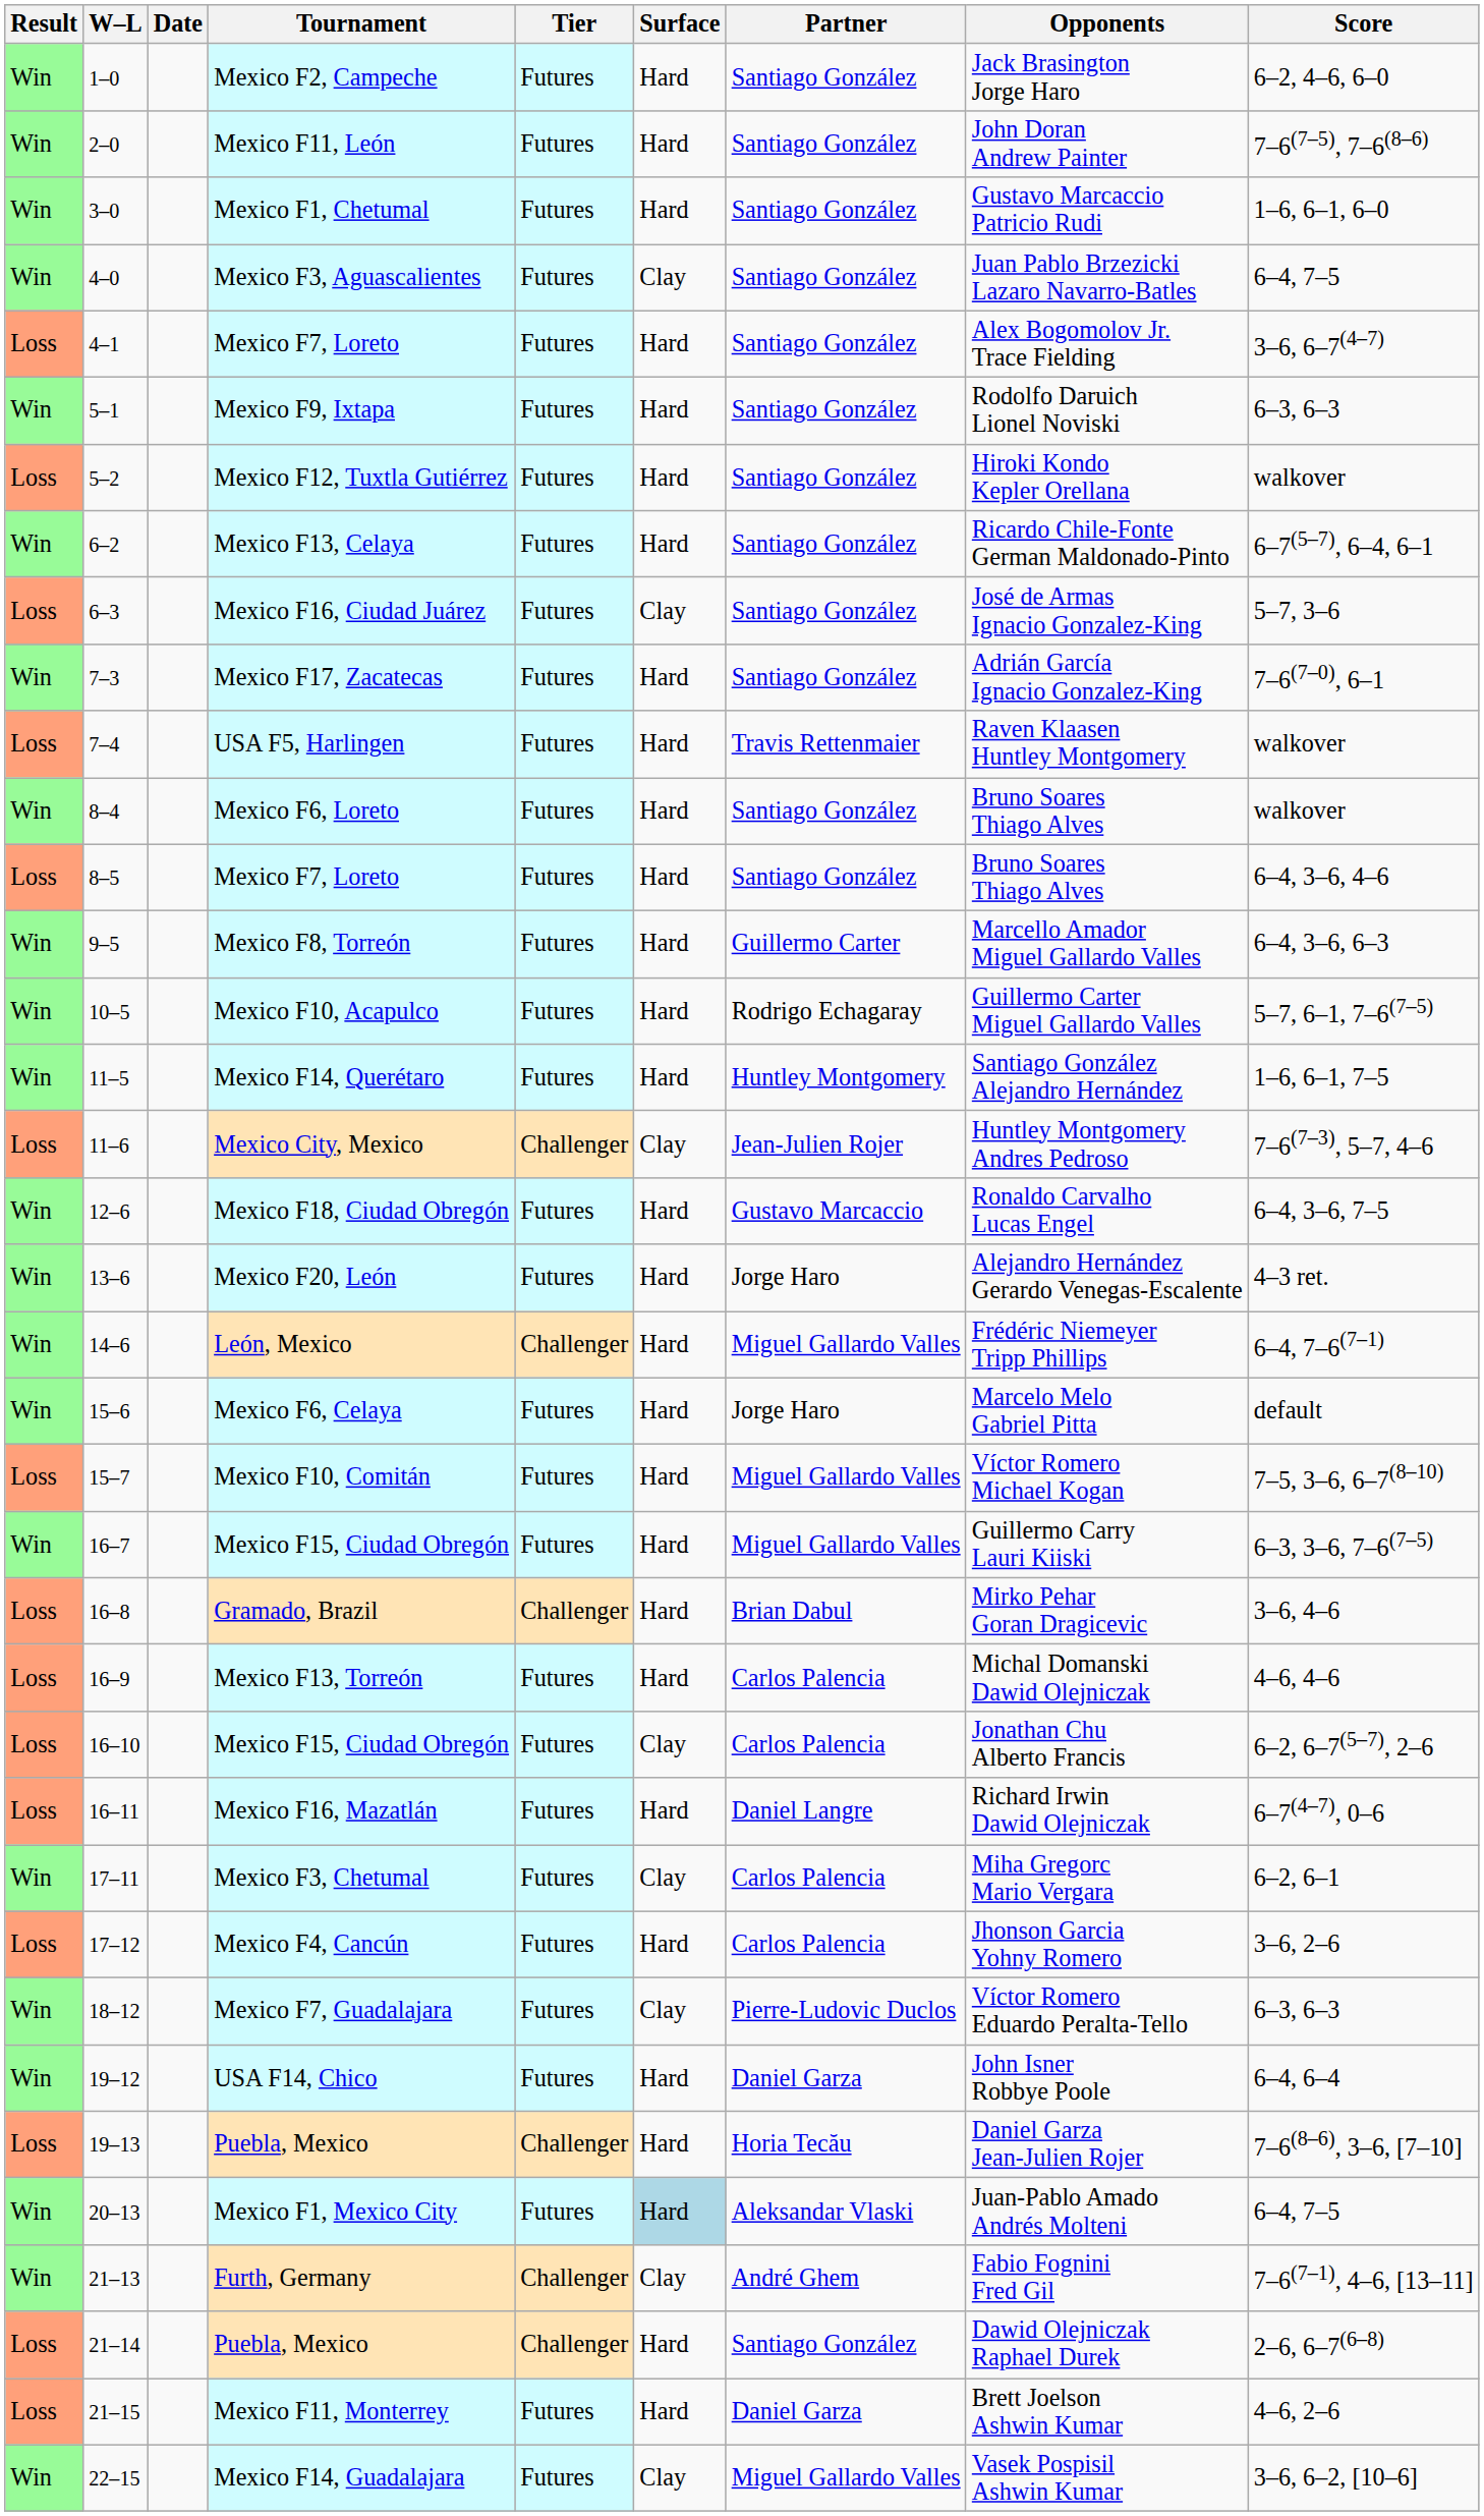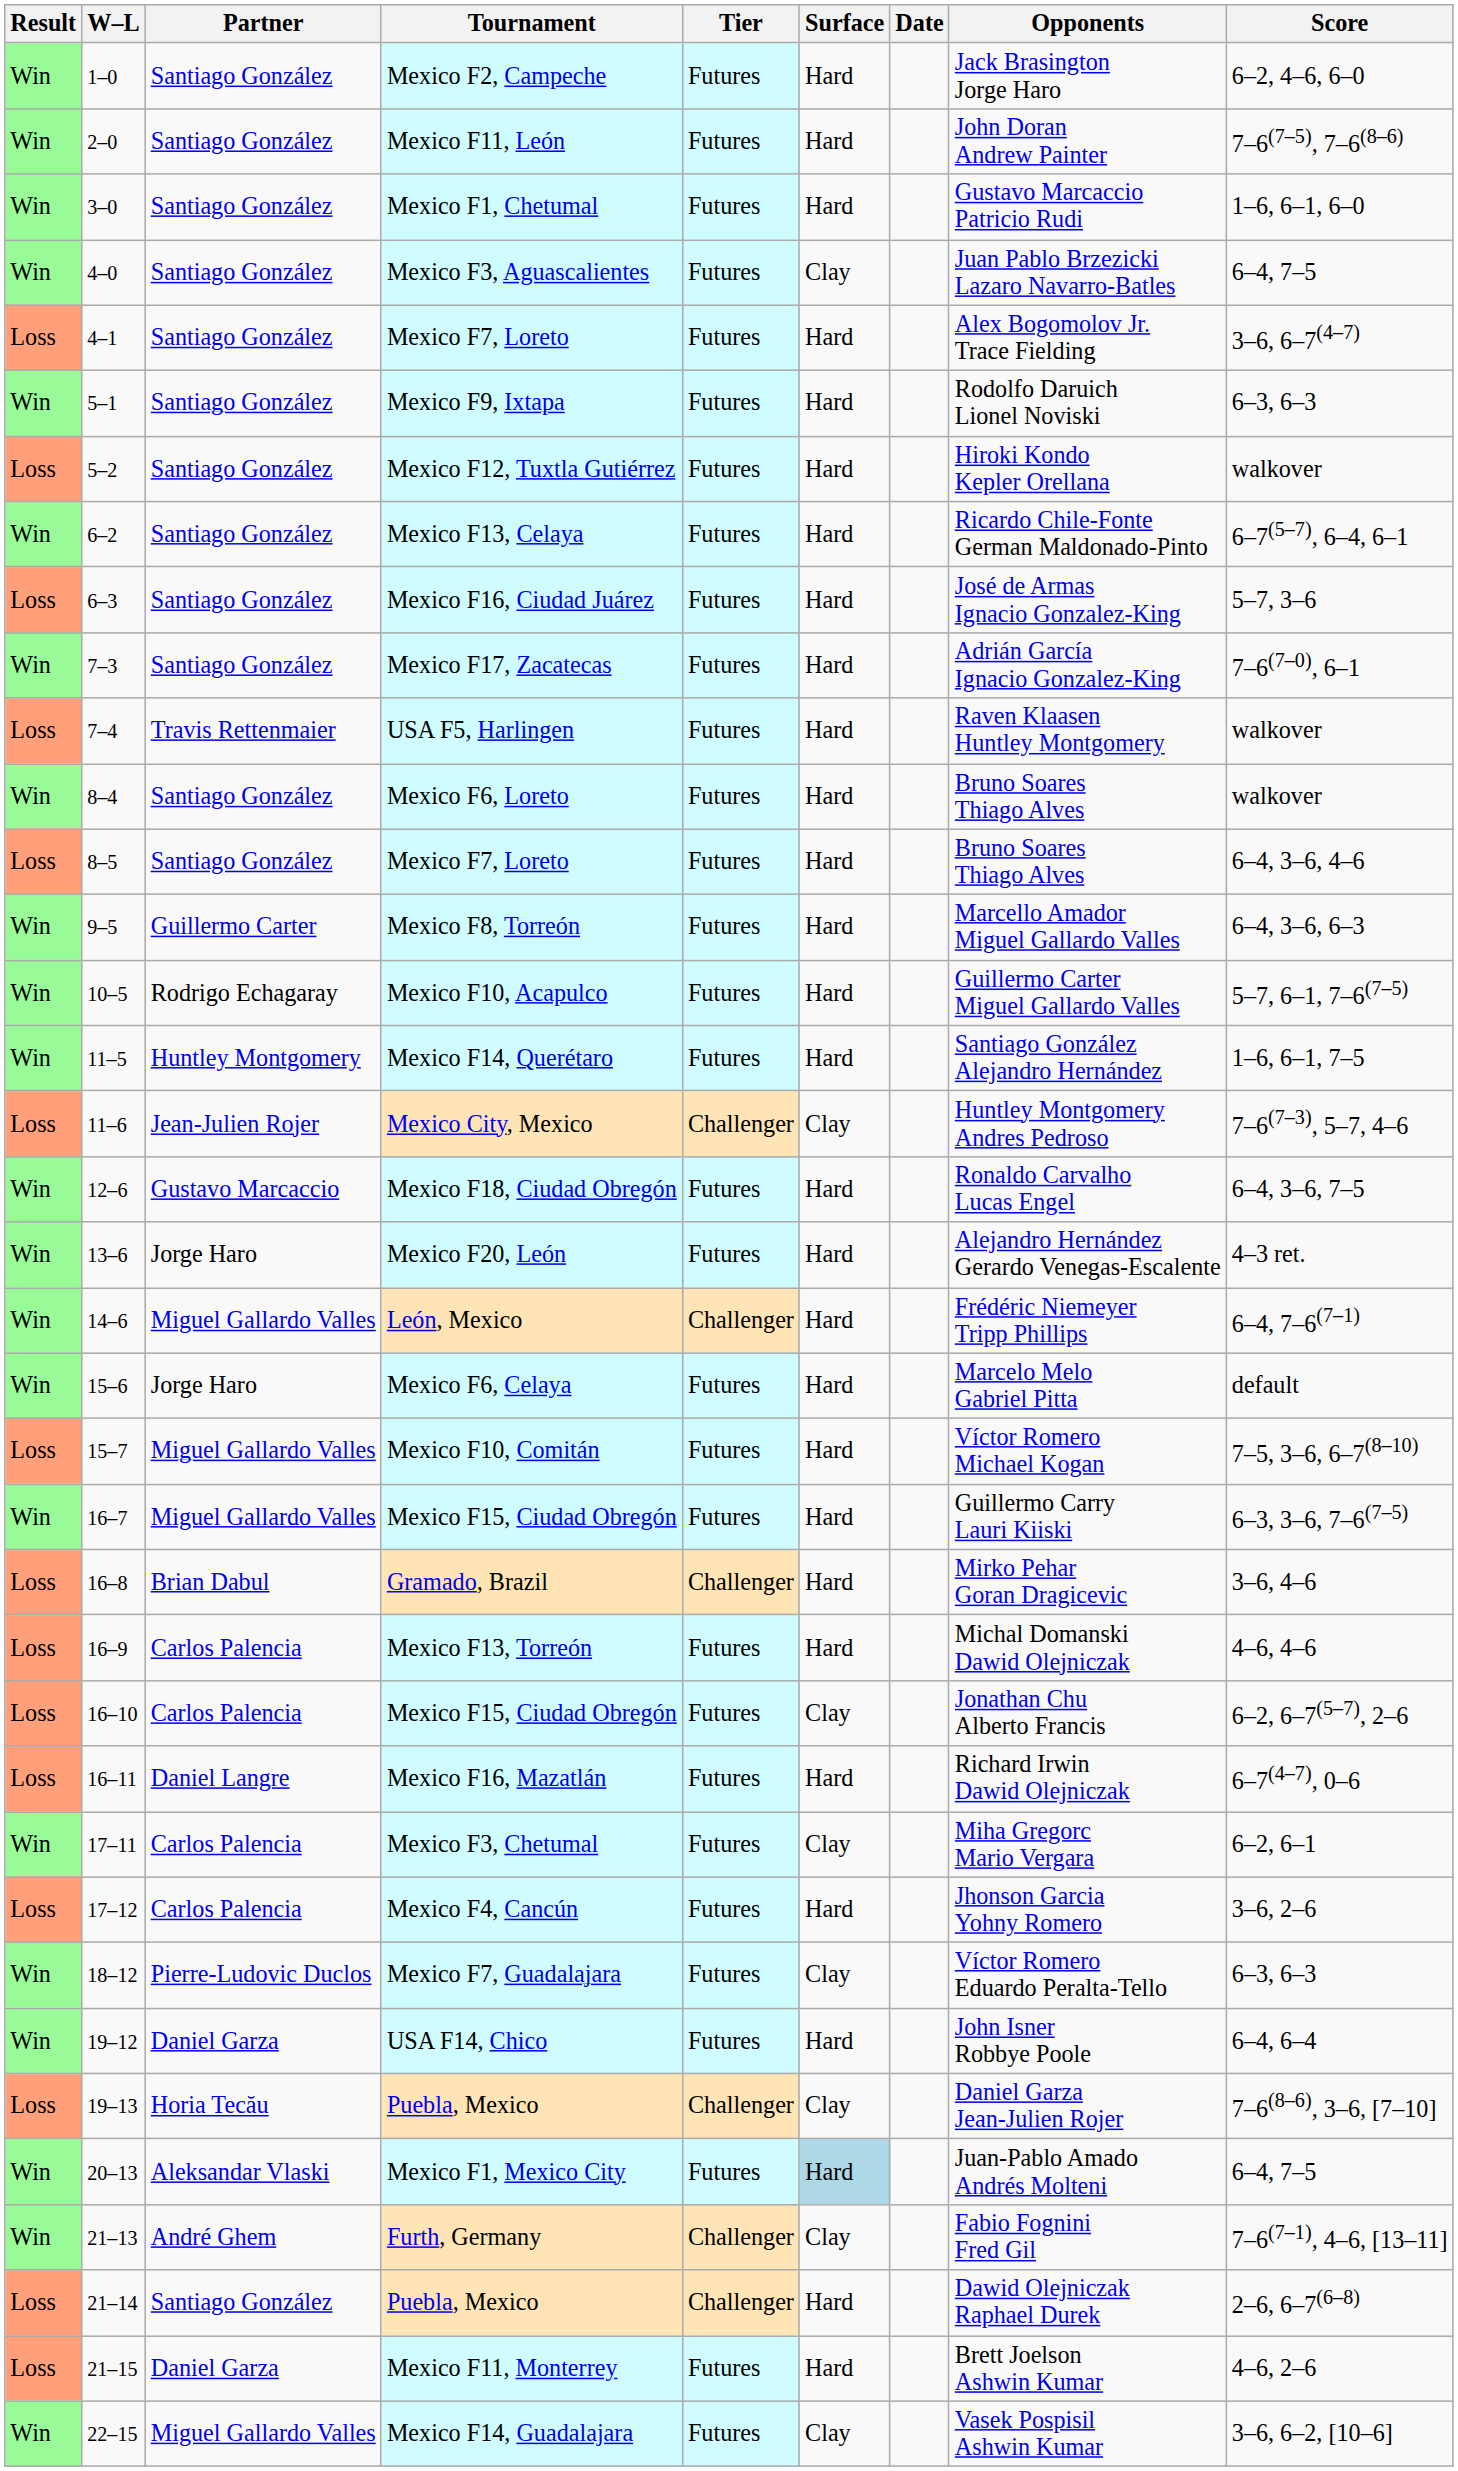columns swapped: Date <-> Partner
Mexico F16, Ciudad Juárez | Surface: Clay -> Hard
19–13 / Puebla, Mexico | Surface: Hard -> Clay
